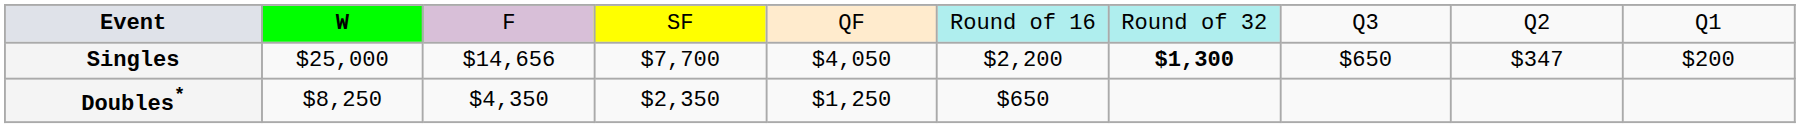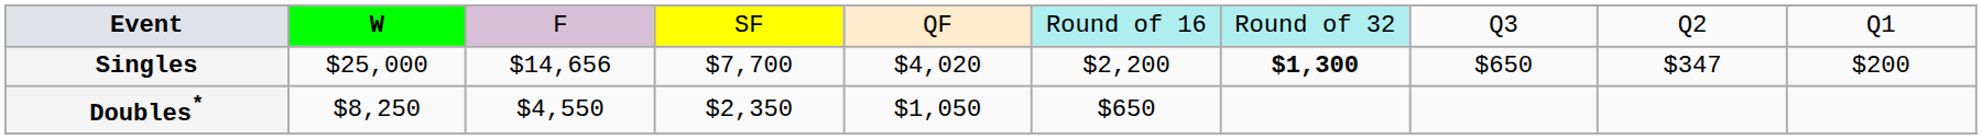Singles | column 5: $4,050 -> $4,020
Doubles* | column 3: $4,350 -> $4,550
Doubles* | column 5: $1,250 -> $1,050
